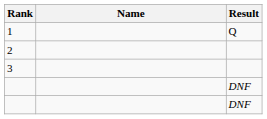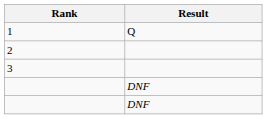- column: Name
